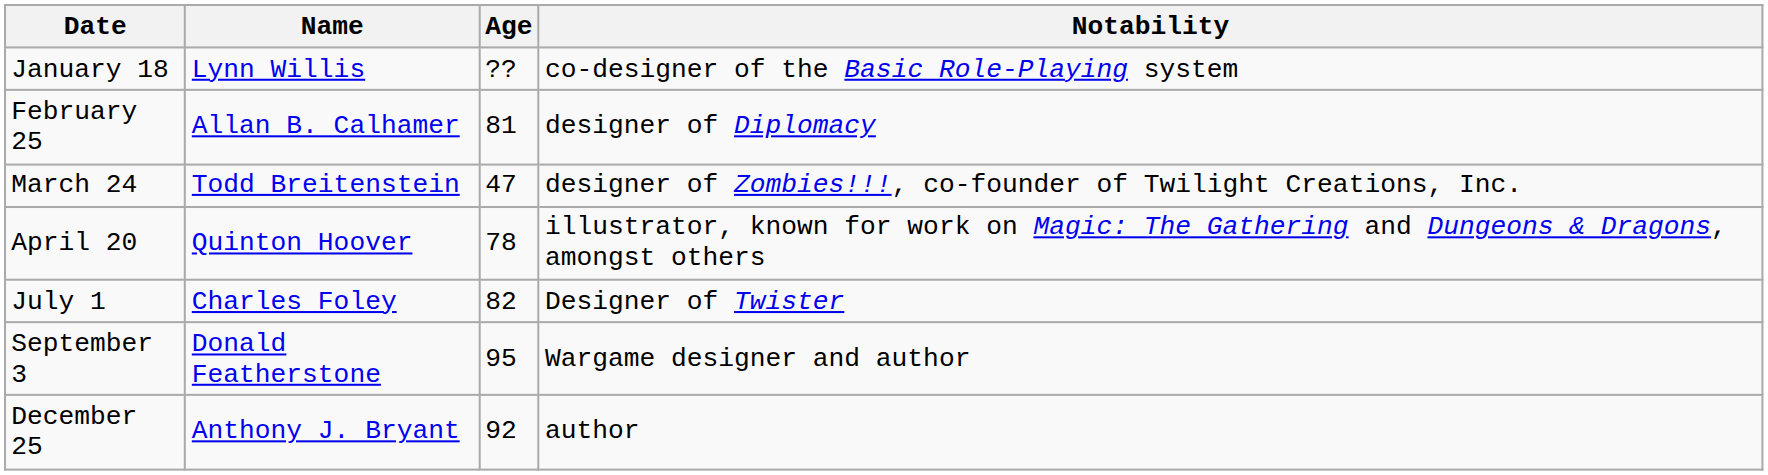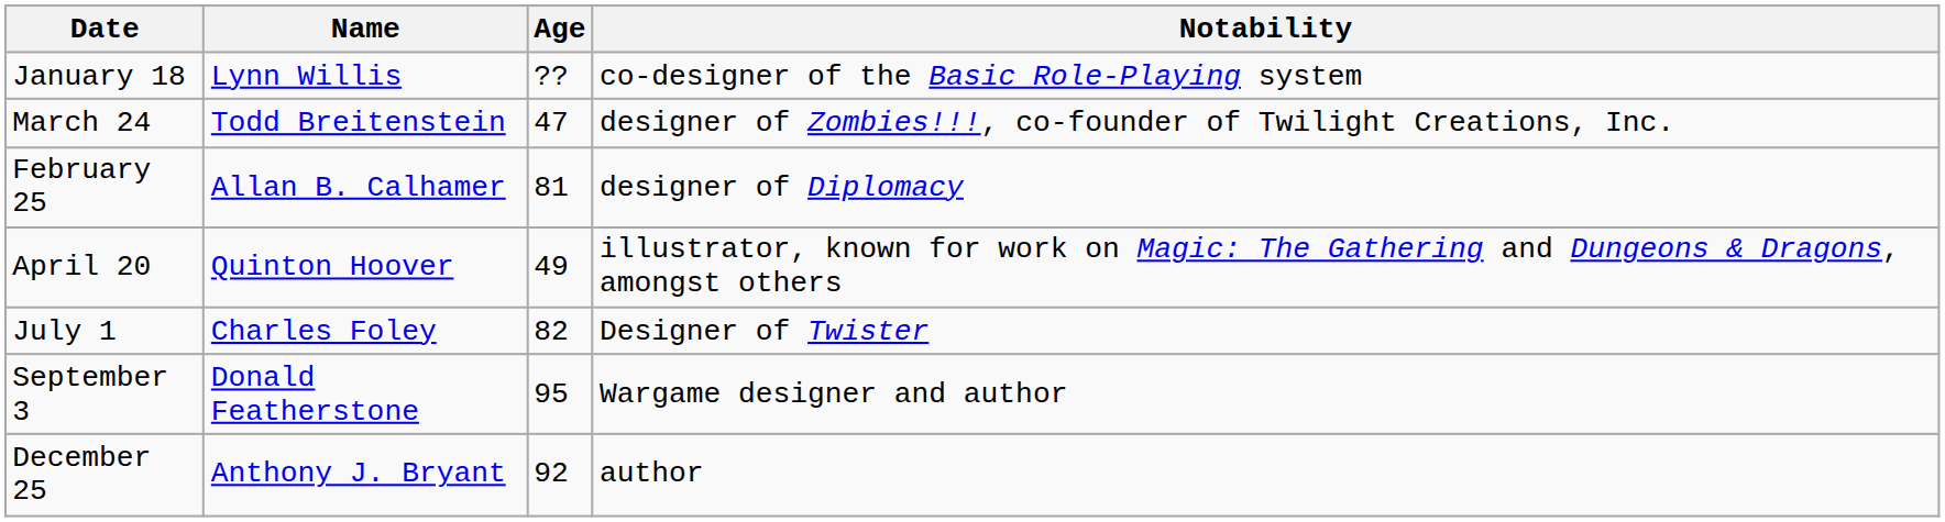rows swapped: February 25 <-> March 24
April 20 | Age: 78 -> 49
